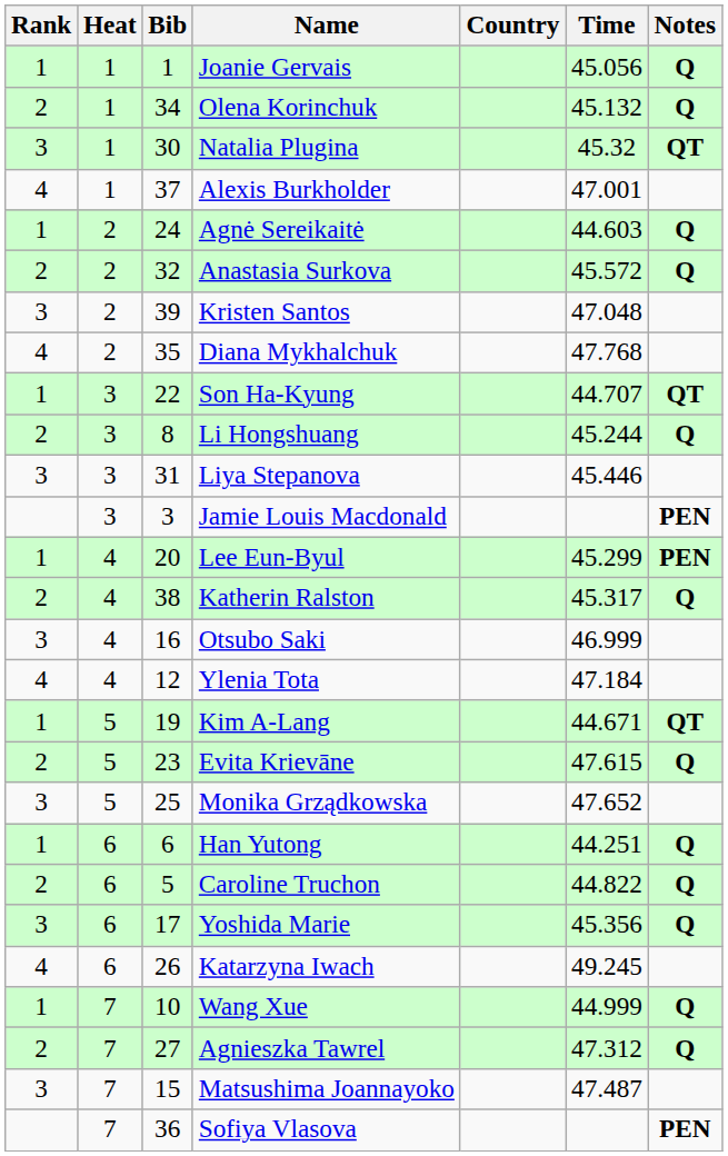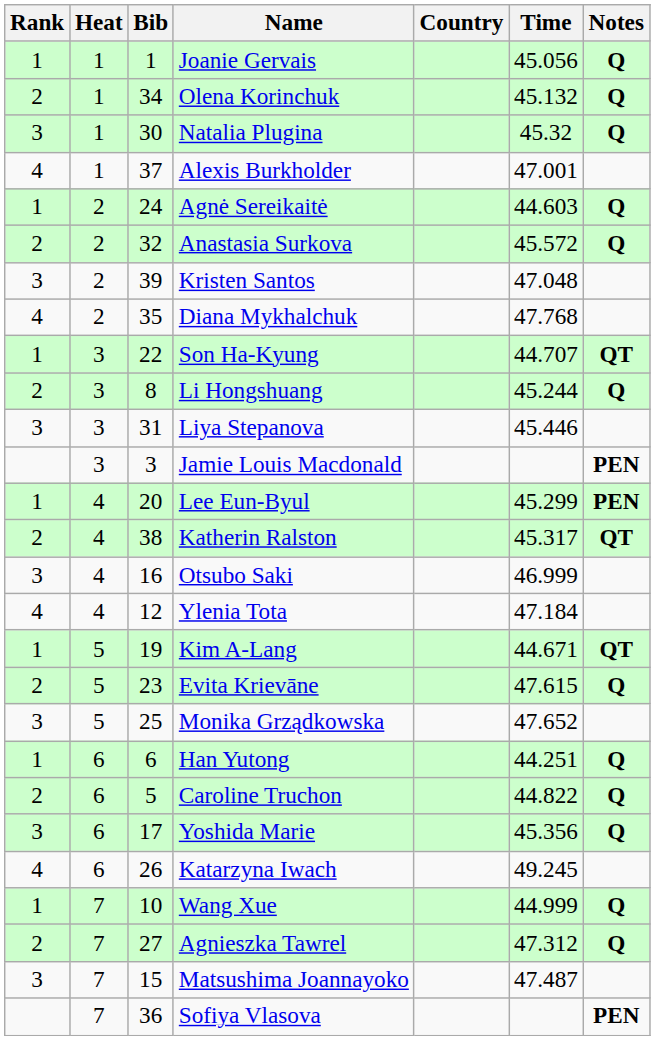Natalia Plugina | Notes: QT -> Q
Katherin Ralston | Notes: Q -> QT
